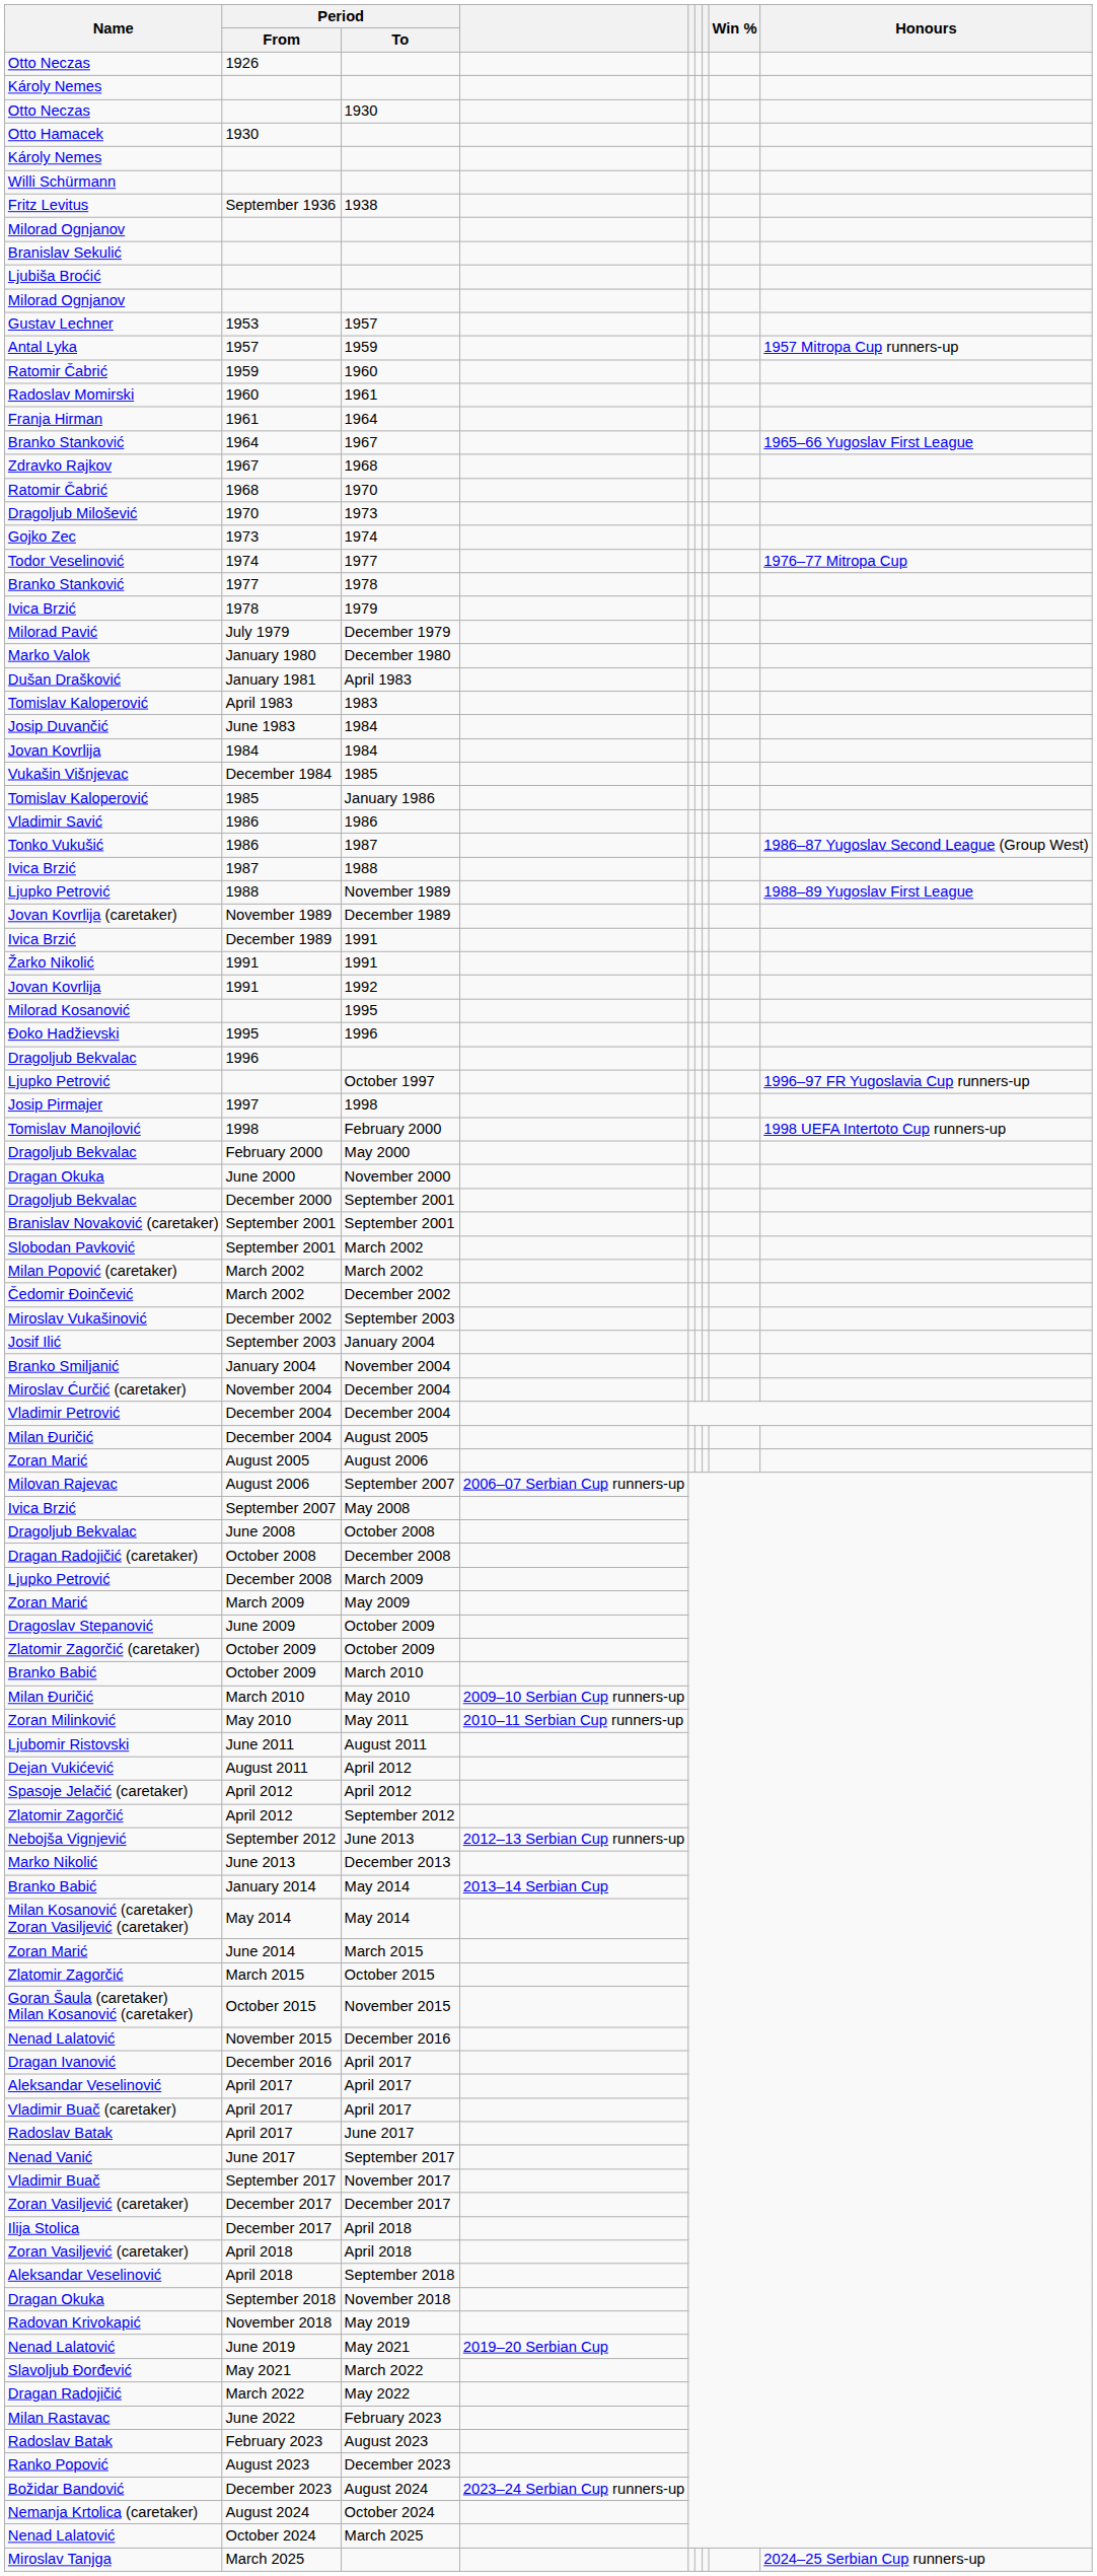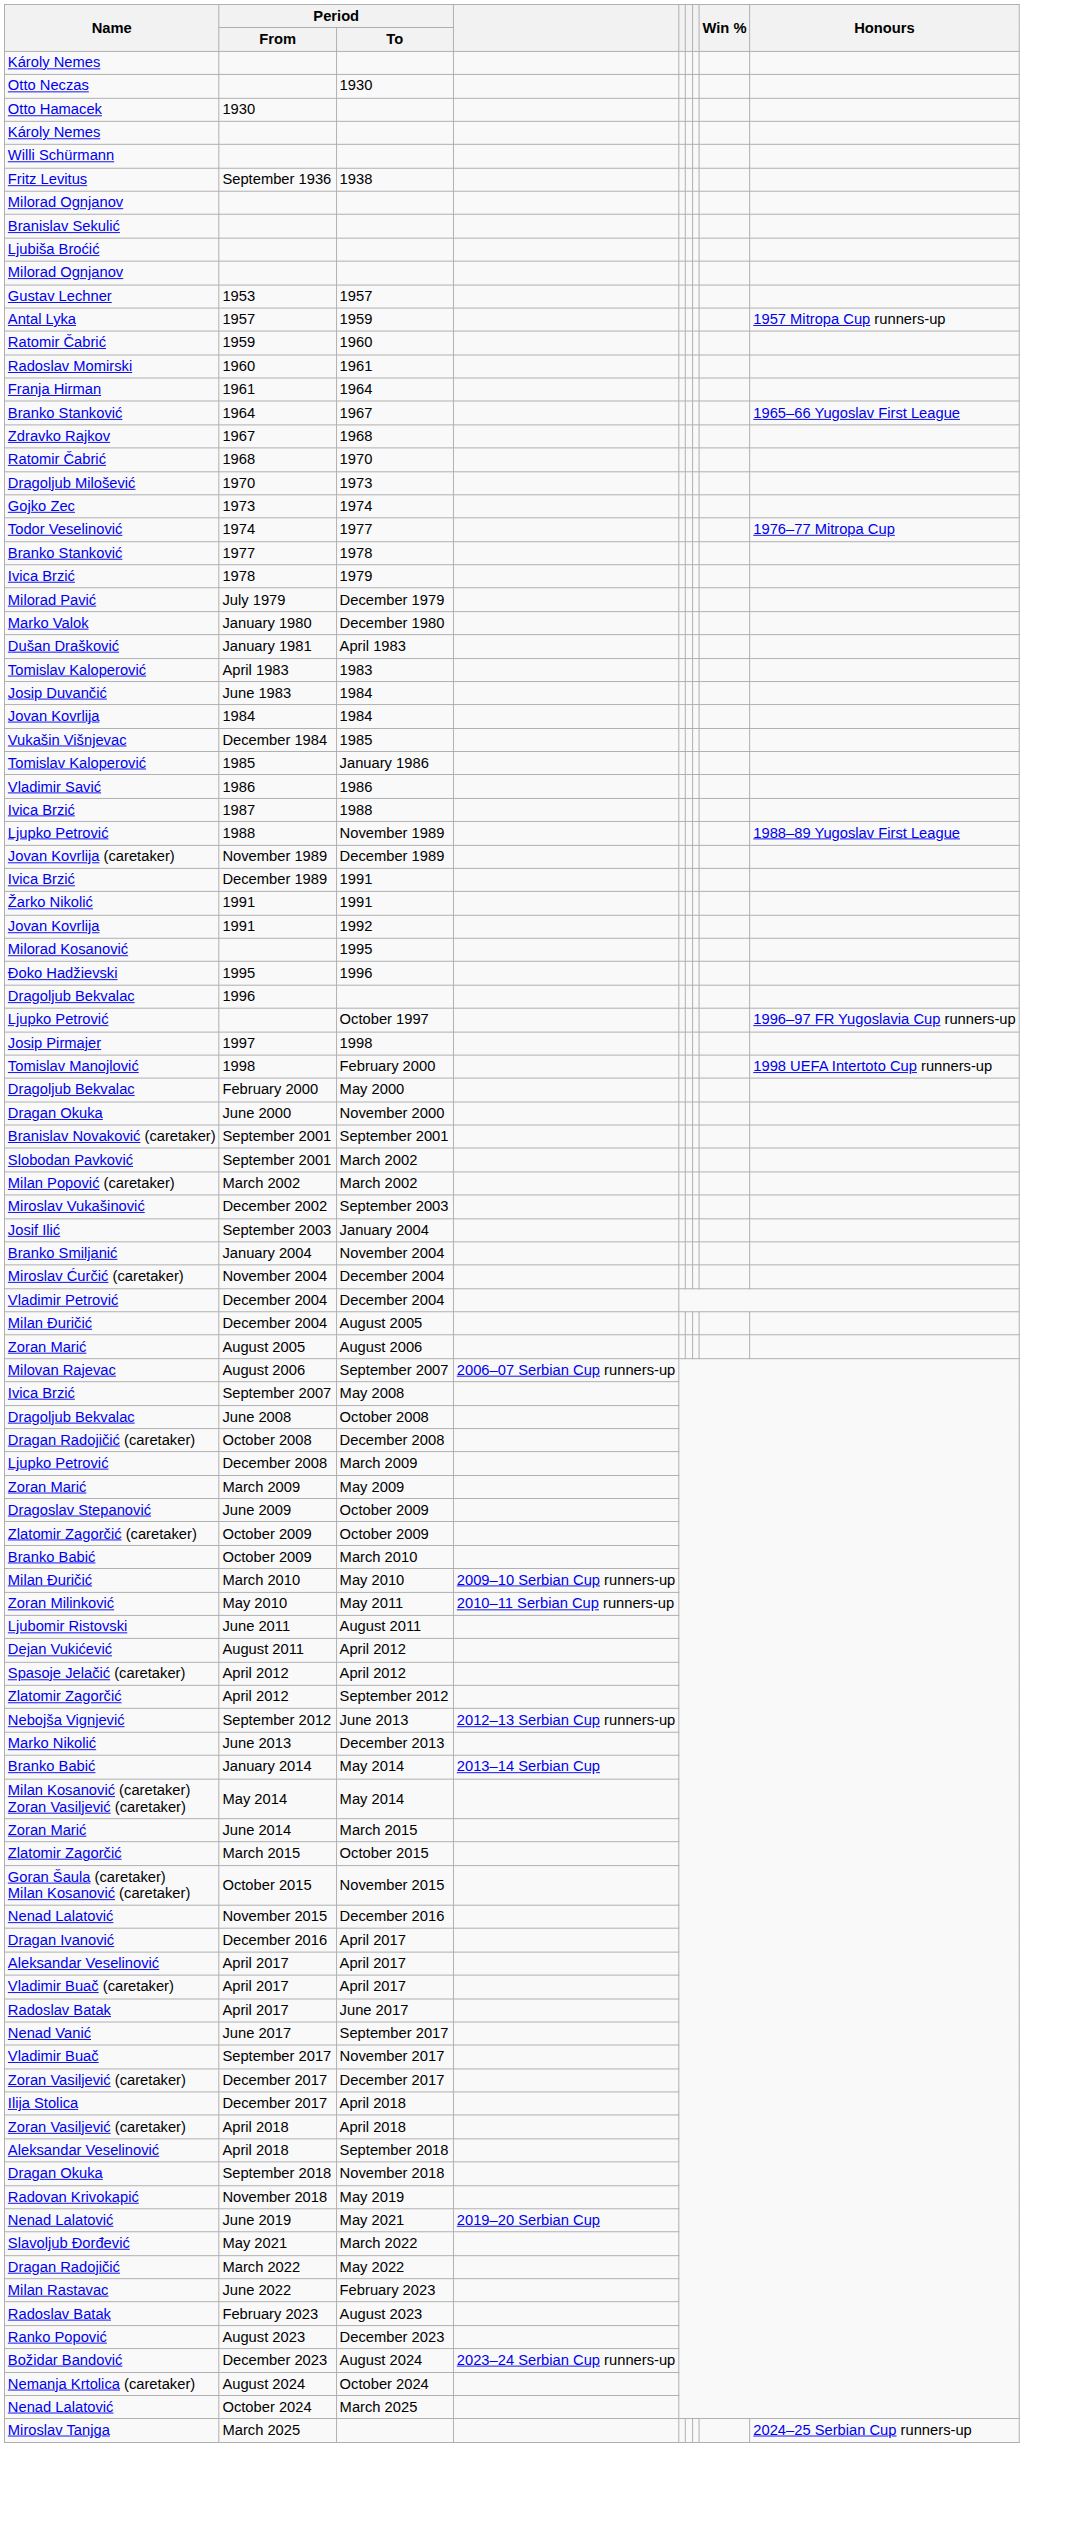- row: Otto Neczas | 1926
- row: Tonko Vukušić | 1986 | 1987 | 1986–87 Yugoslav Second League (Group West)
- row: Dragoljub Bekvalac | December 2000 | September 2001
- row: Čedomir Đoinčević | March 2002 | December 2002
